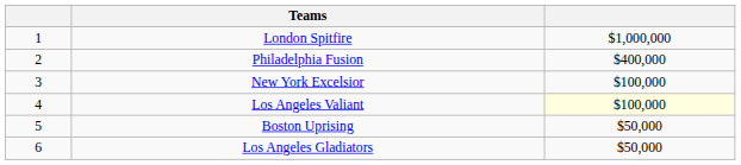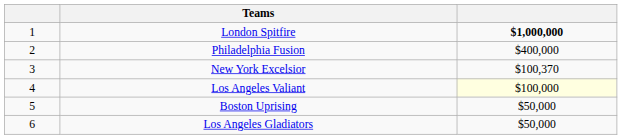London Spitfire | column 3: normal -> bold
New York Excelsior | column 3: $100,000 -> $100,370
